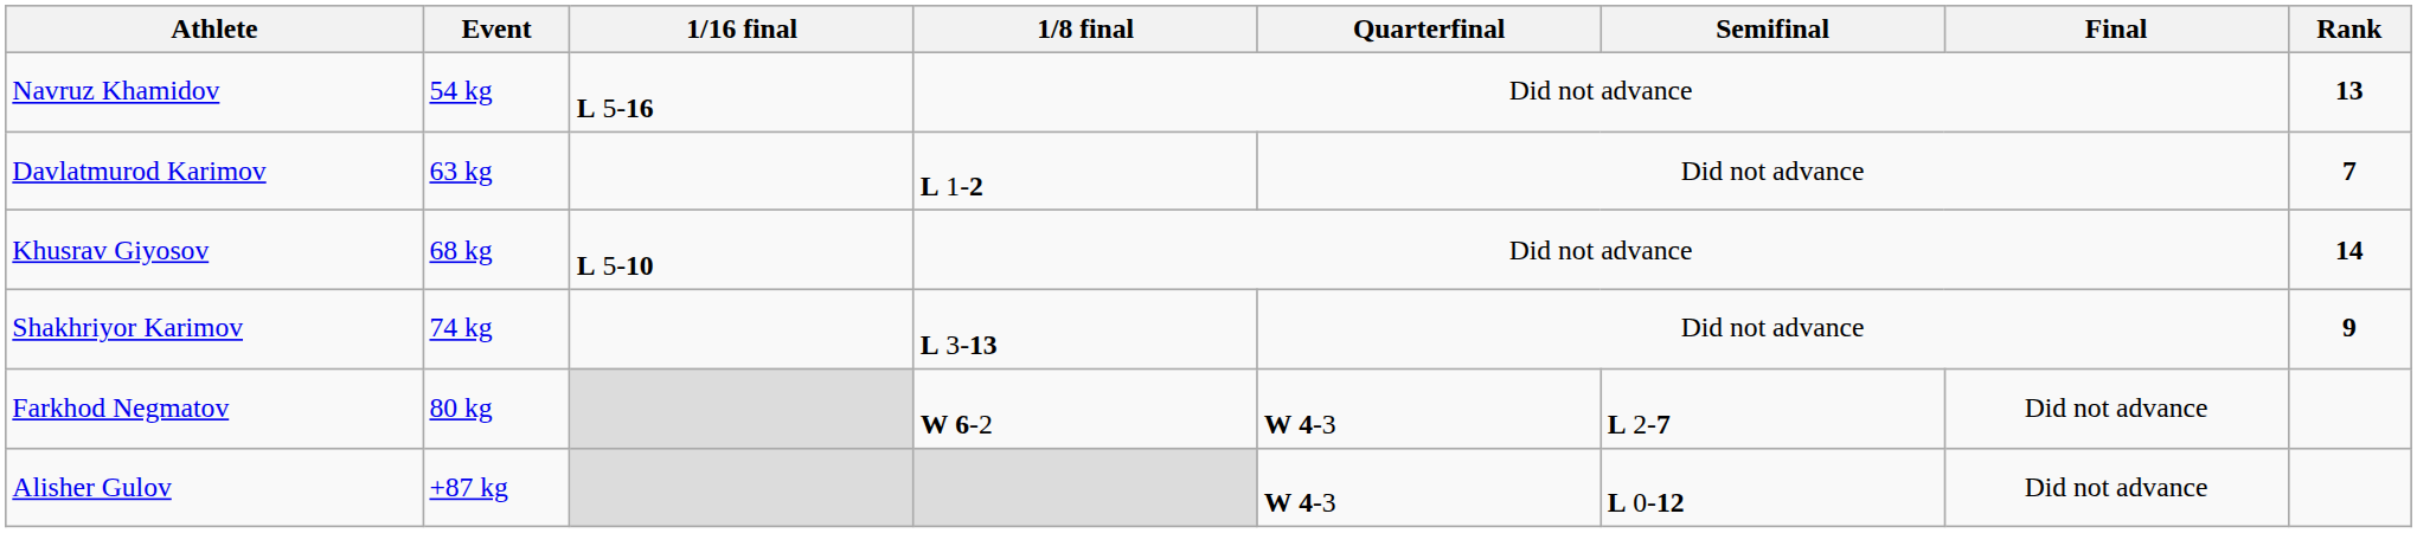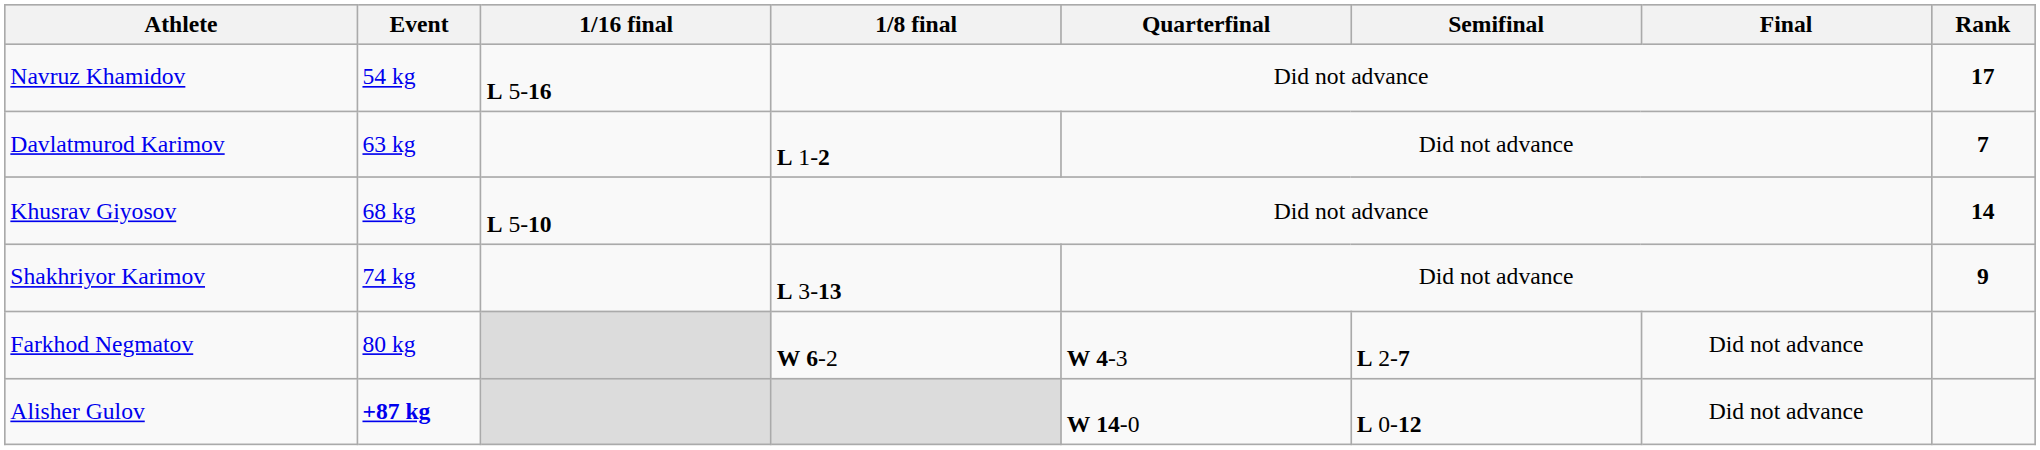Navruz Khamidov | Rank: 13 -> 17
Alisher Gulov | Event: normal -> bold
Alisher Gulov | Quarterfinal: W 4-3 -> W 14-0
